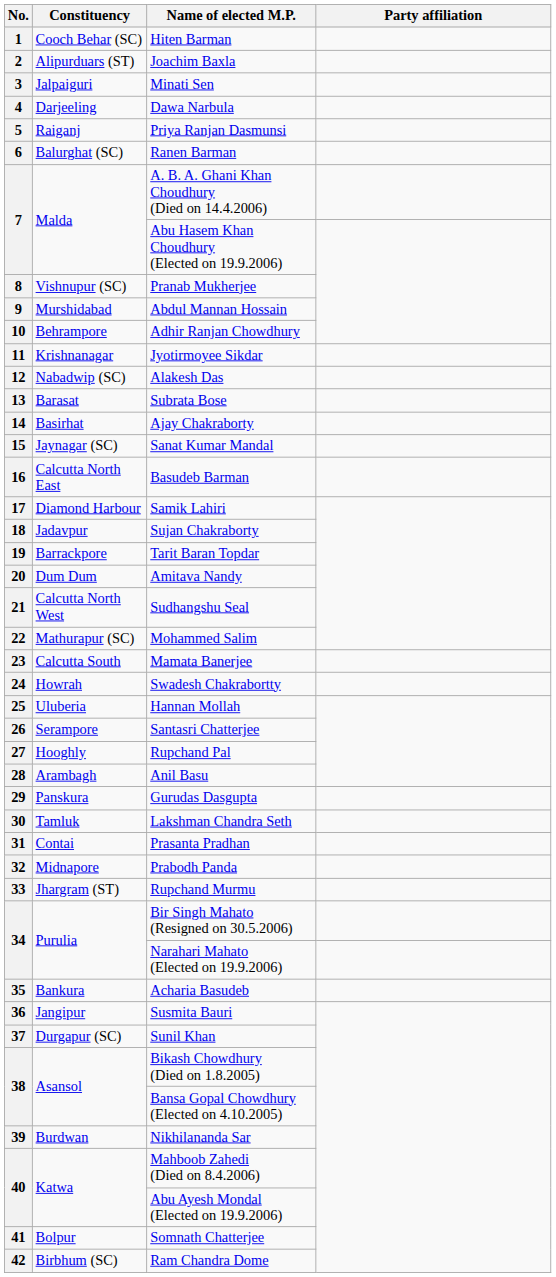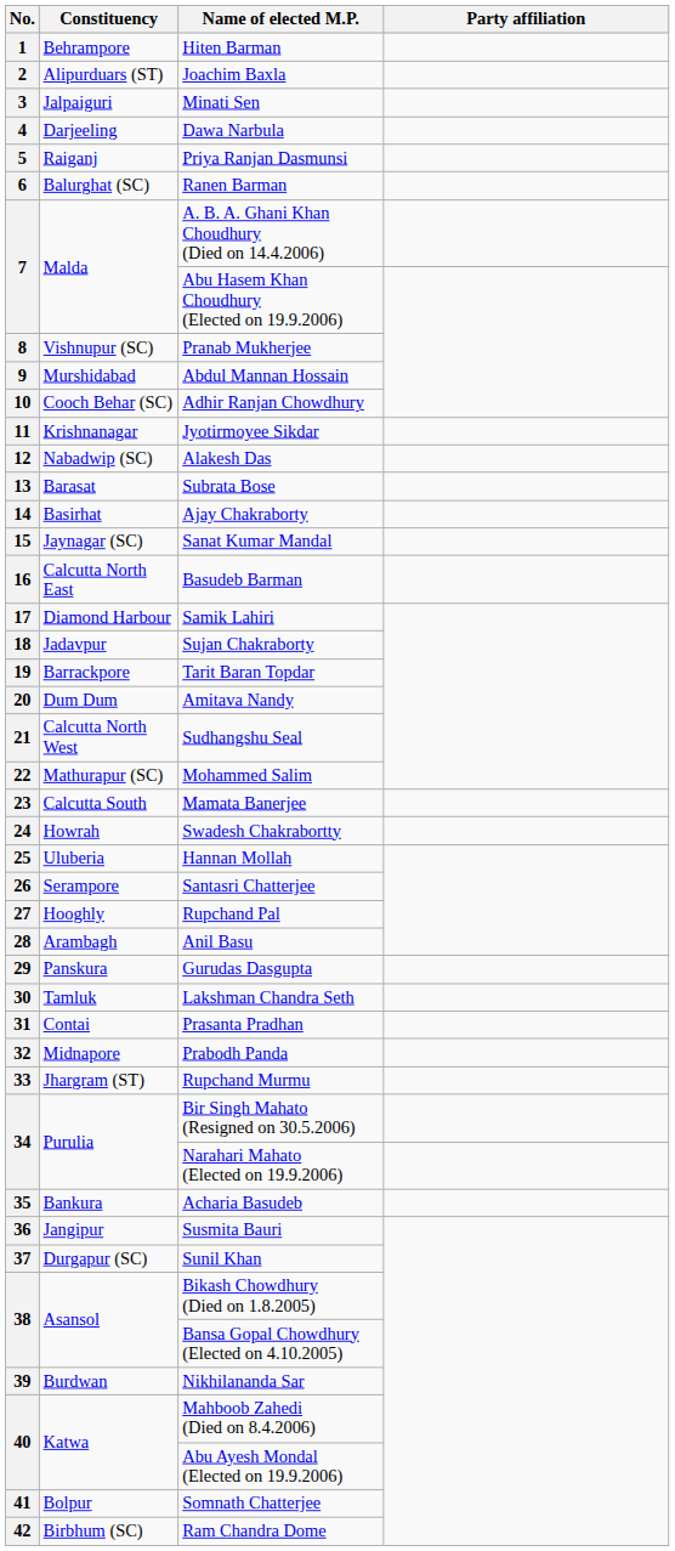1 | Constituency: Cooch Behar (SC) -> Behrampore
10 | Constituency: Behrampore -> Cooch Behar (SC)
